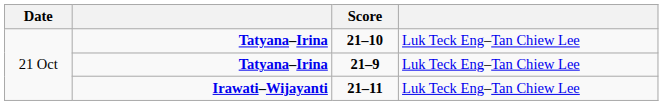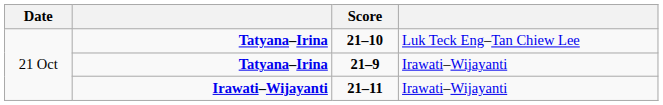21–9 | column 4: Luk Teck Eng–Tan Chiew Lee -> Irawati–Wijayanti
21–11 | column 4: Luk Teck Eng–Tan Chiew Lee -> Irawati–Wijayanti
